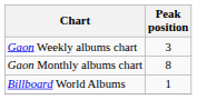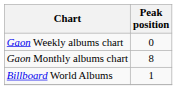Gaon Weekly albums chart | Peak position: 3 -> 0
